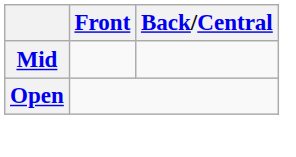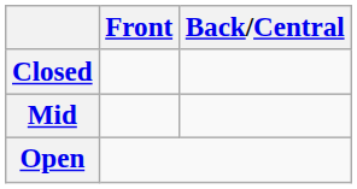+ row: Closed
